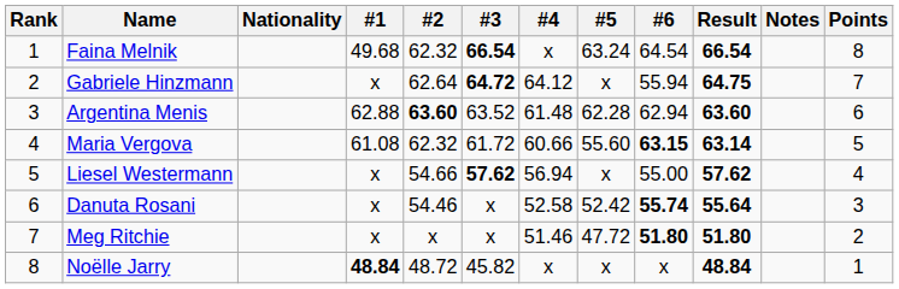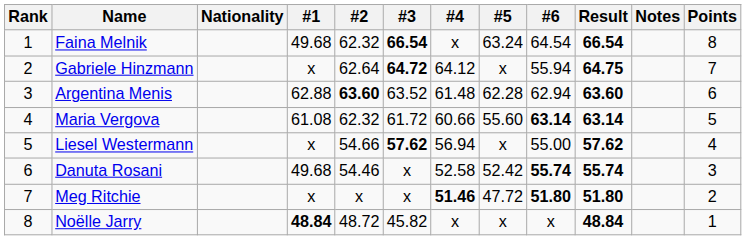Maria Vergova | #6: 63.15 -> 63.14
Danuta Rosani | #1: x -> 49.68
Danuta Rosani | Result: 55.64 -> 55.74
Meg Ritchie | #4: normal -> bold
